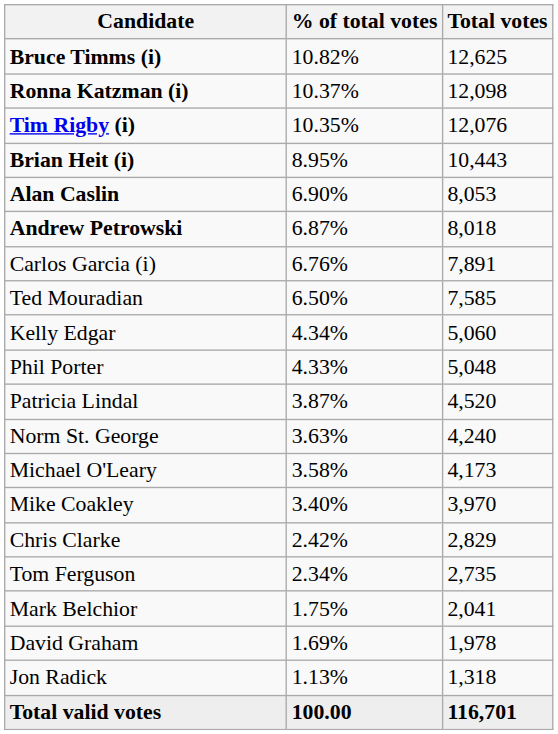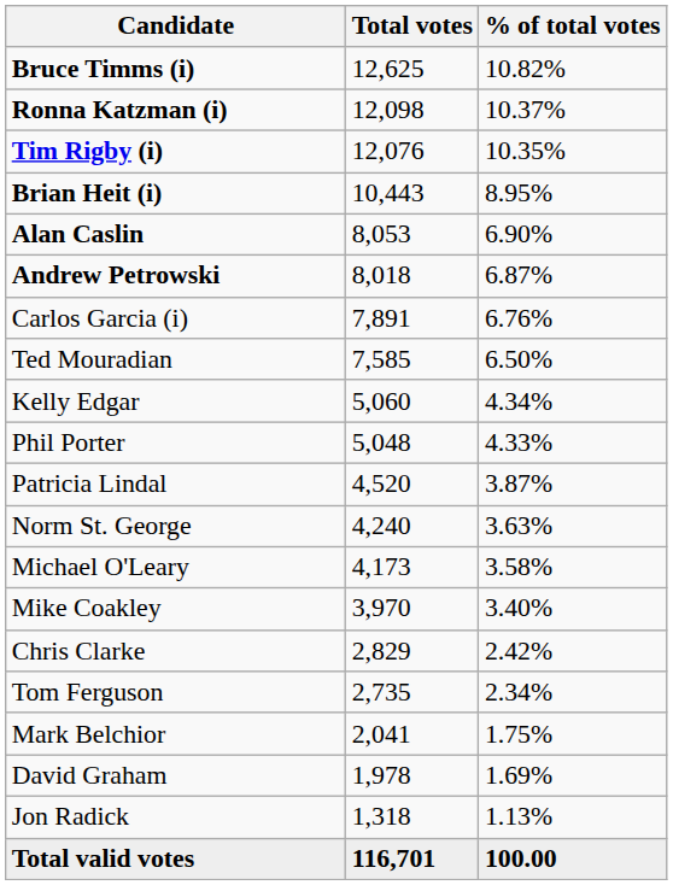columns swapped: Total votes <-> % of total votes
